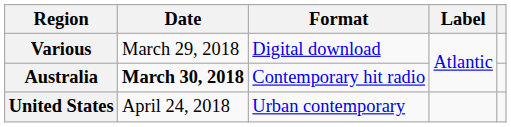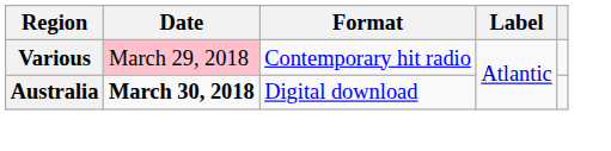Various | Date: no background -> pink background
Various | Format: Digital download -> Contemporary hit radio
Australia | Format: Contemporary hit radio -> Digital download
- row: United States | April 24, 2018 | Urban contemporary
